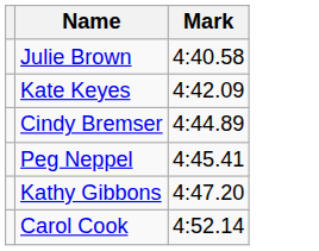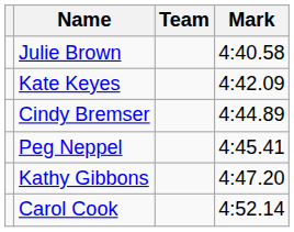+ column: Team
